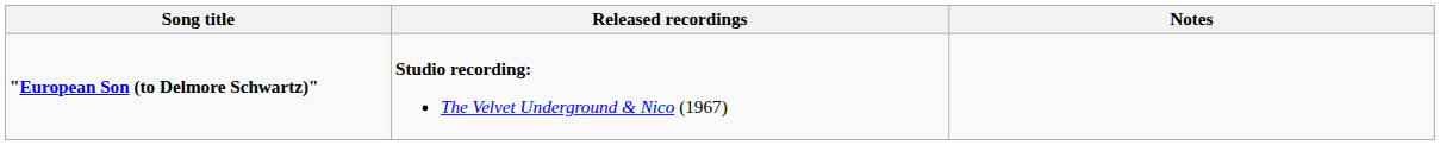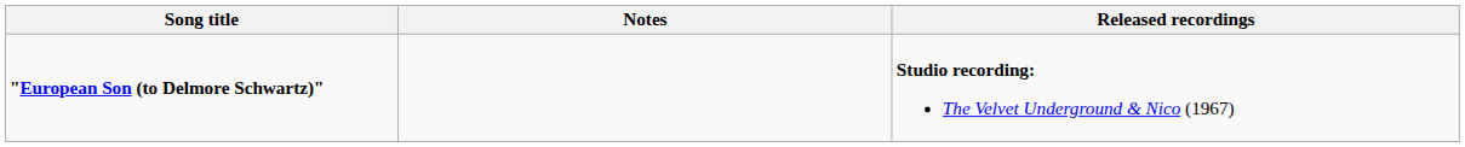columns swapped: Released recordings <-> Notes
